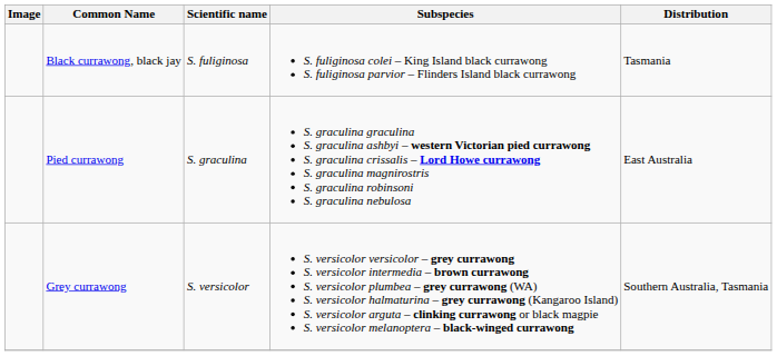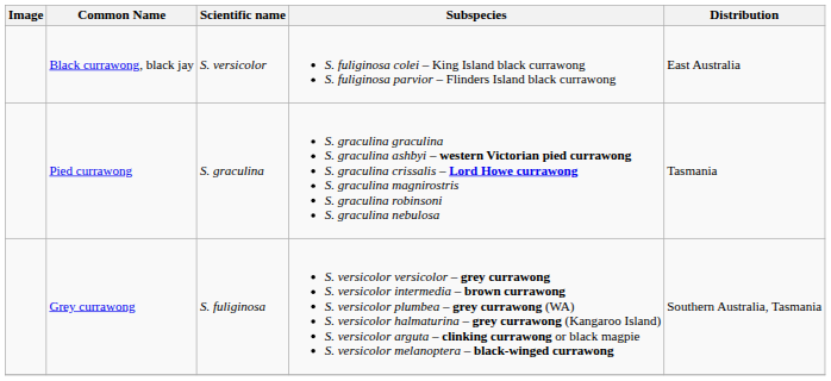Black currawong, black jay | Scientific name: S. fuliginosa -> S. versicolor
Black currawong, black jay | Distribution: Tasmania -> East Australia
Pied currawong | Distribution: East Australia -> Tasmania
Grey currawong | Scientific name: S. versicolor -> S. fuliginosa
